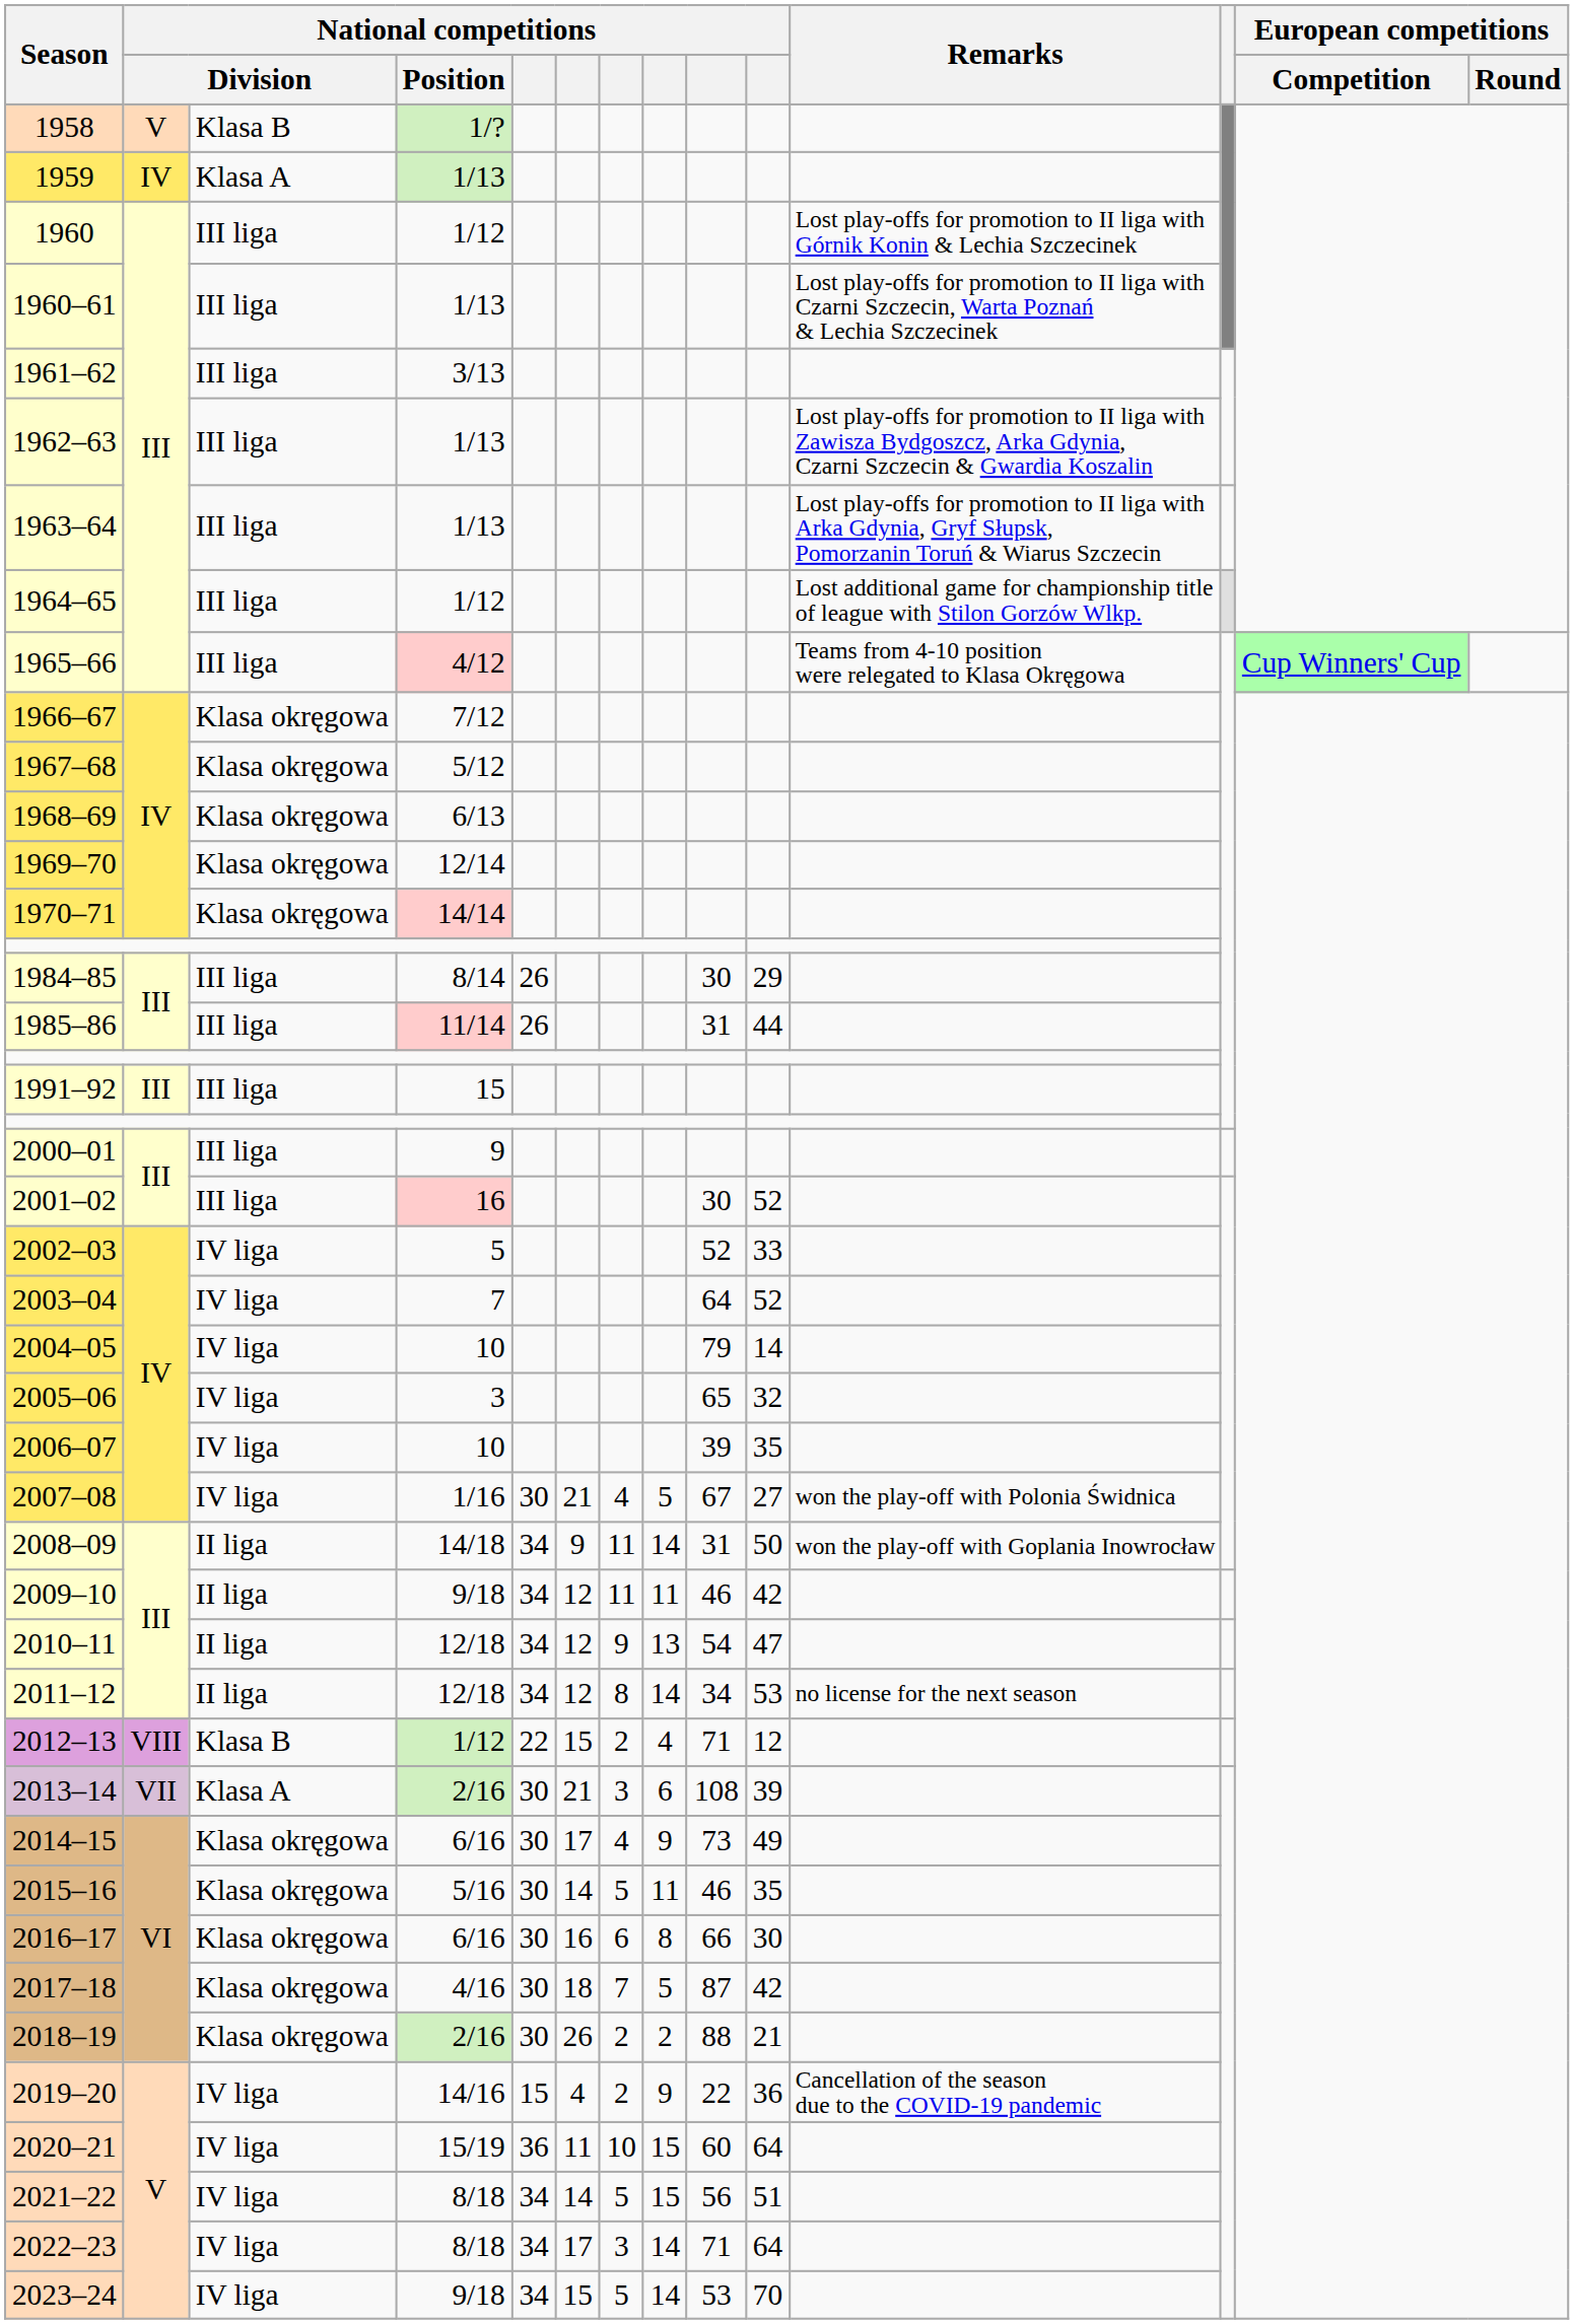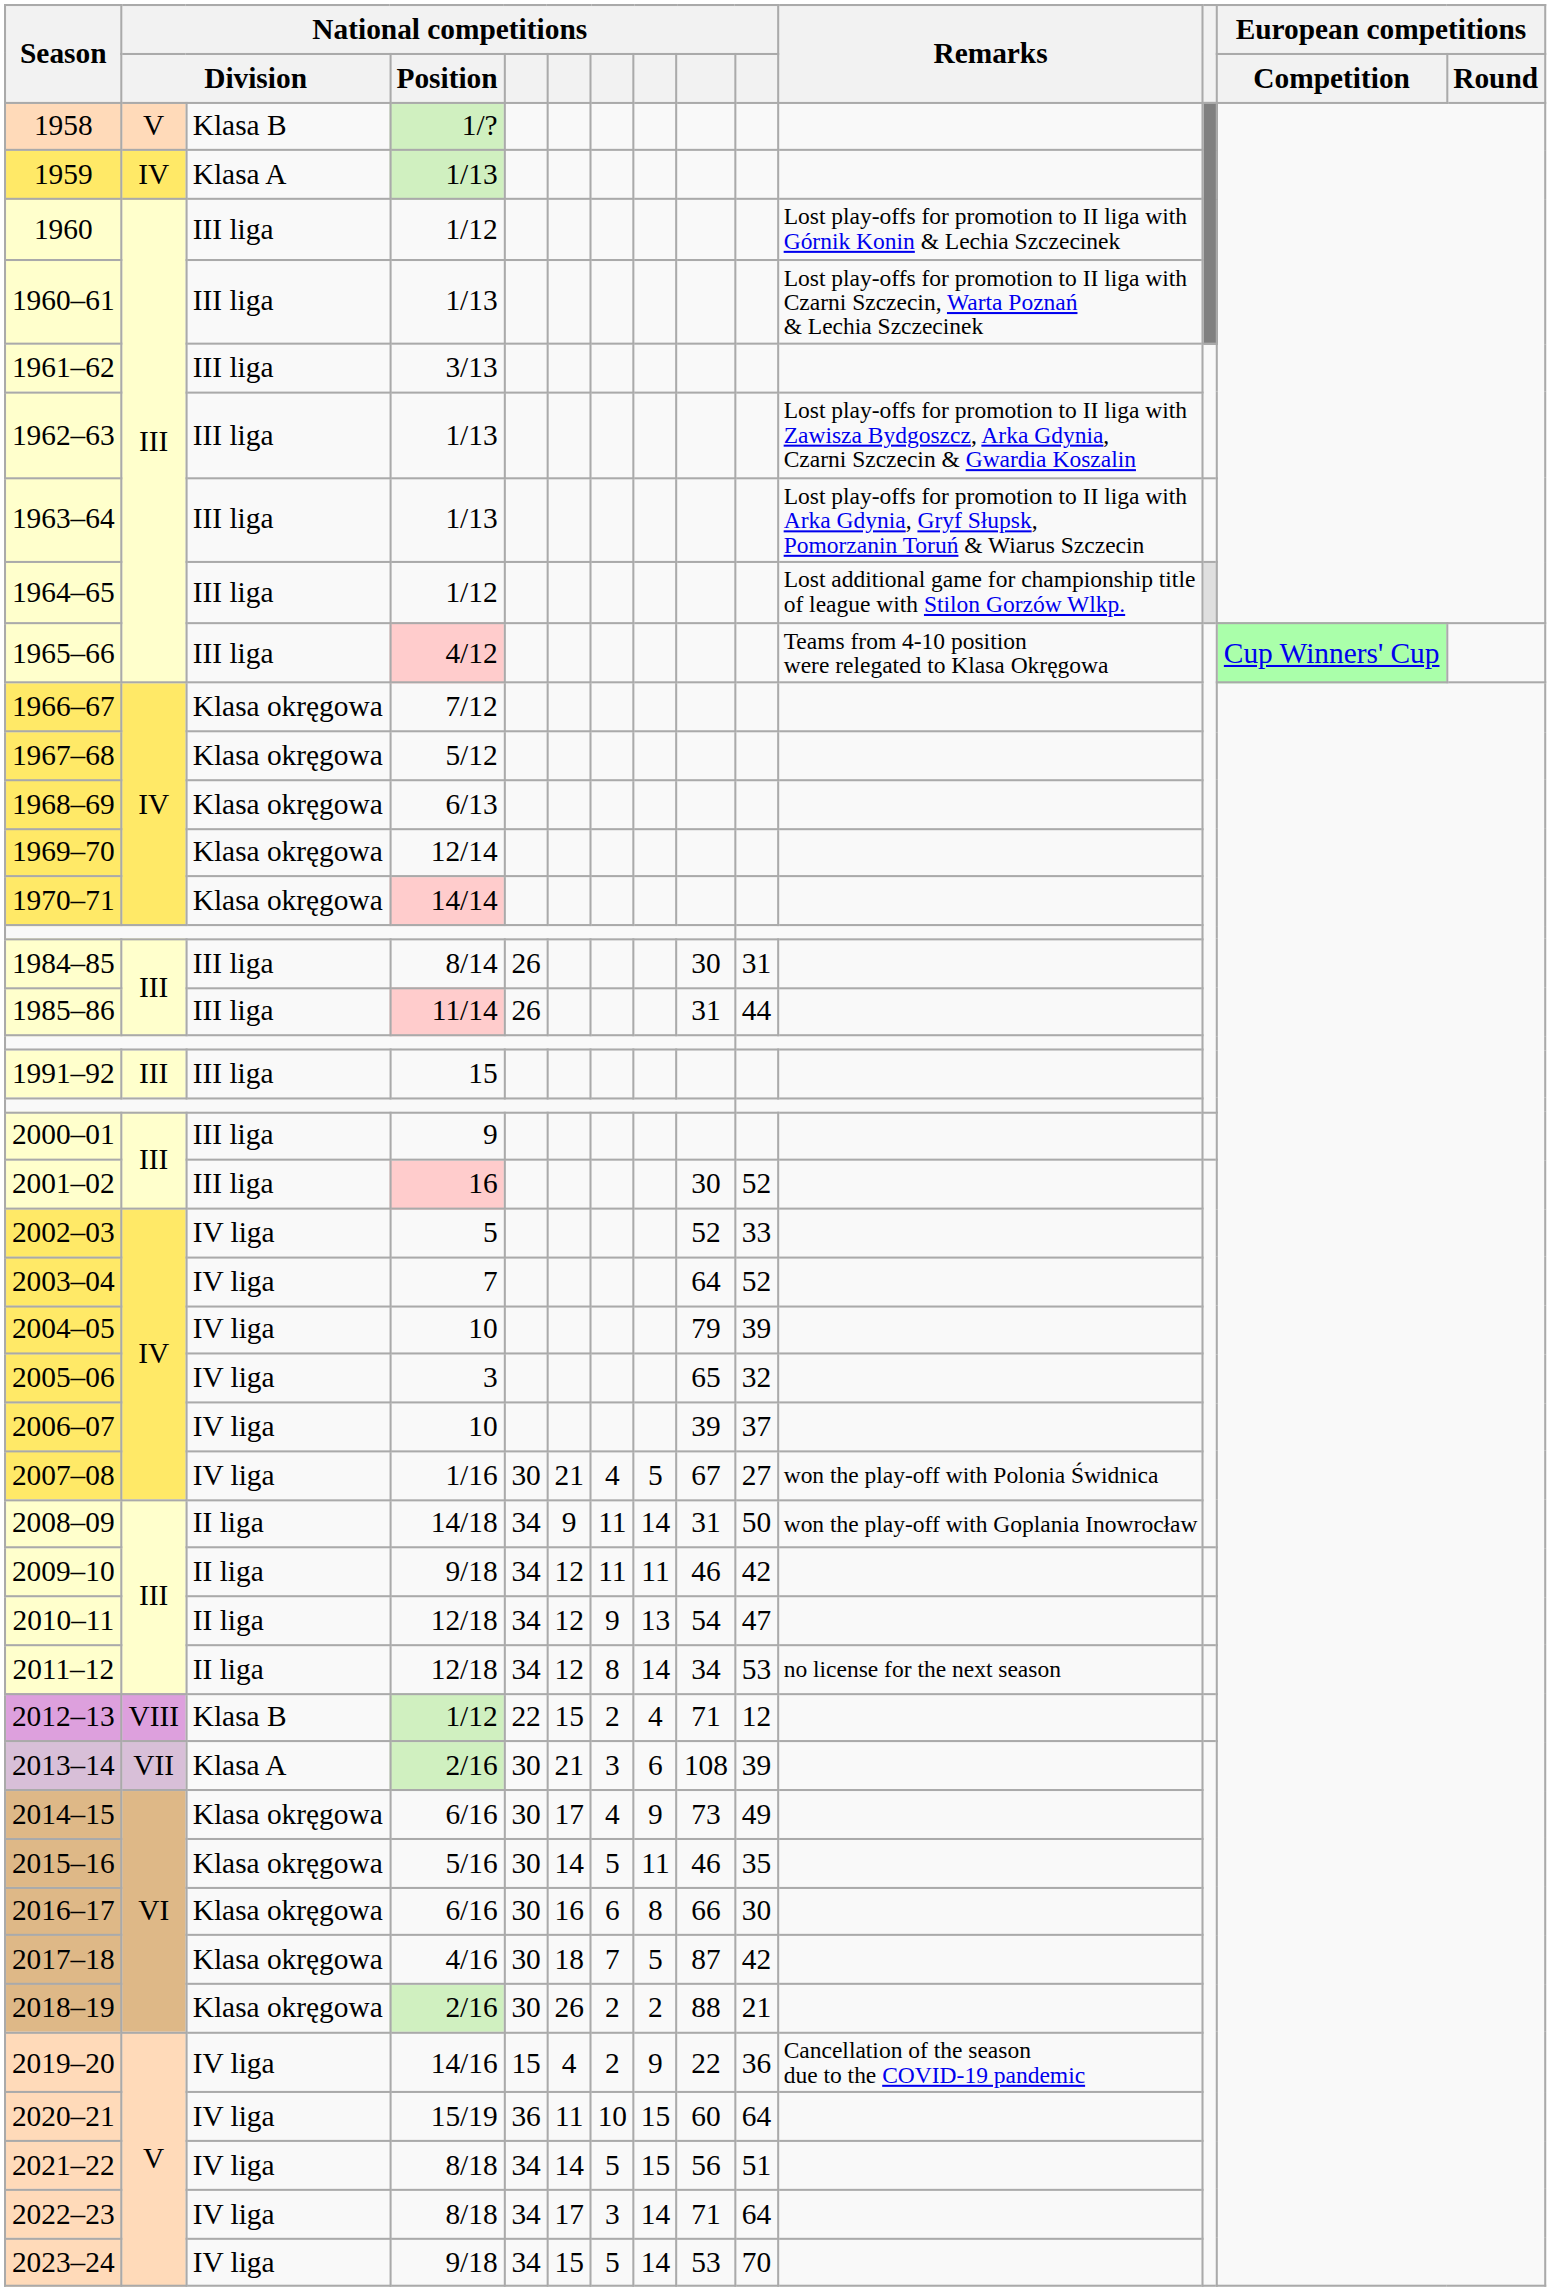1984–85 | column 10: 29 -> 31
2004–05 | column 10: 14 -> 39
2006–07 | column 10: 35 -> 37
